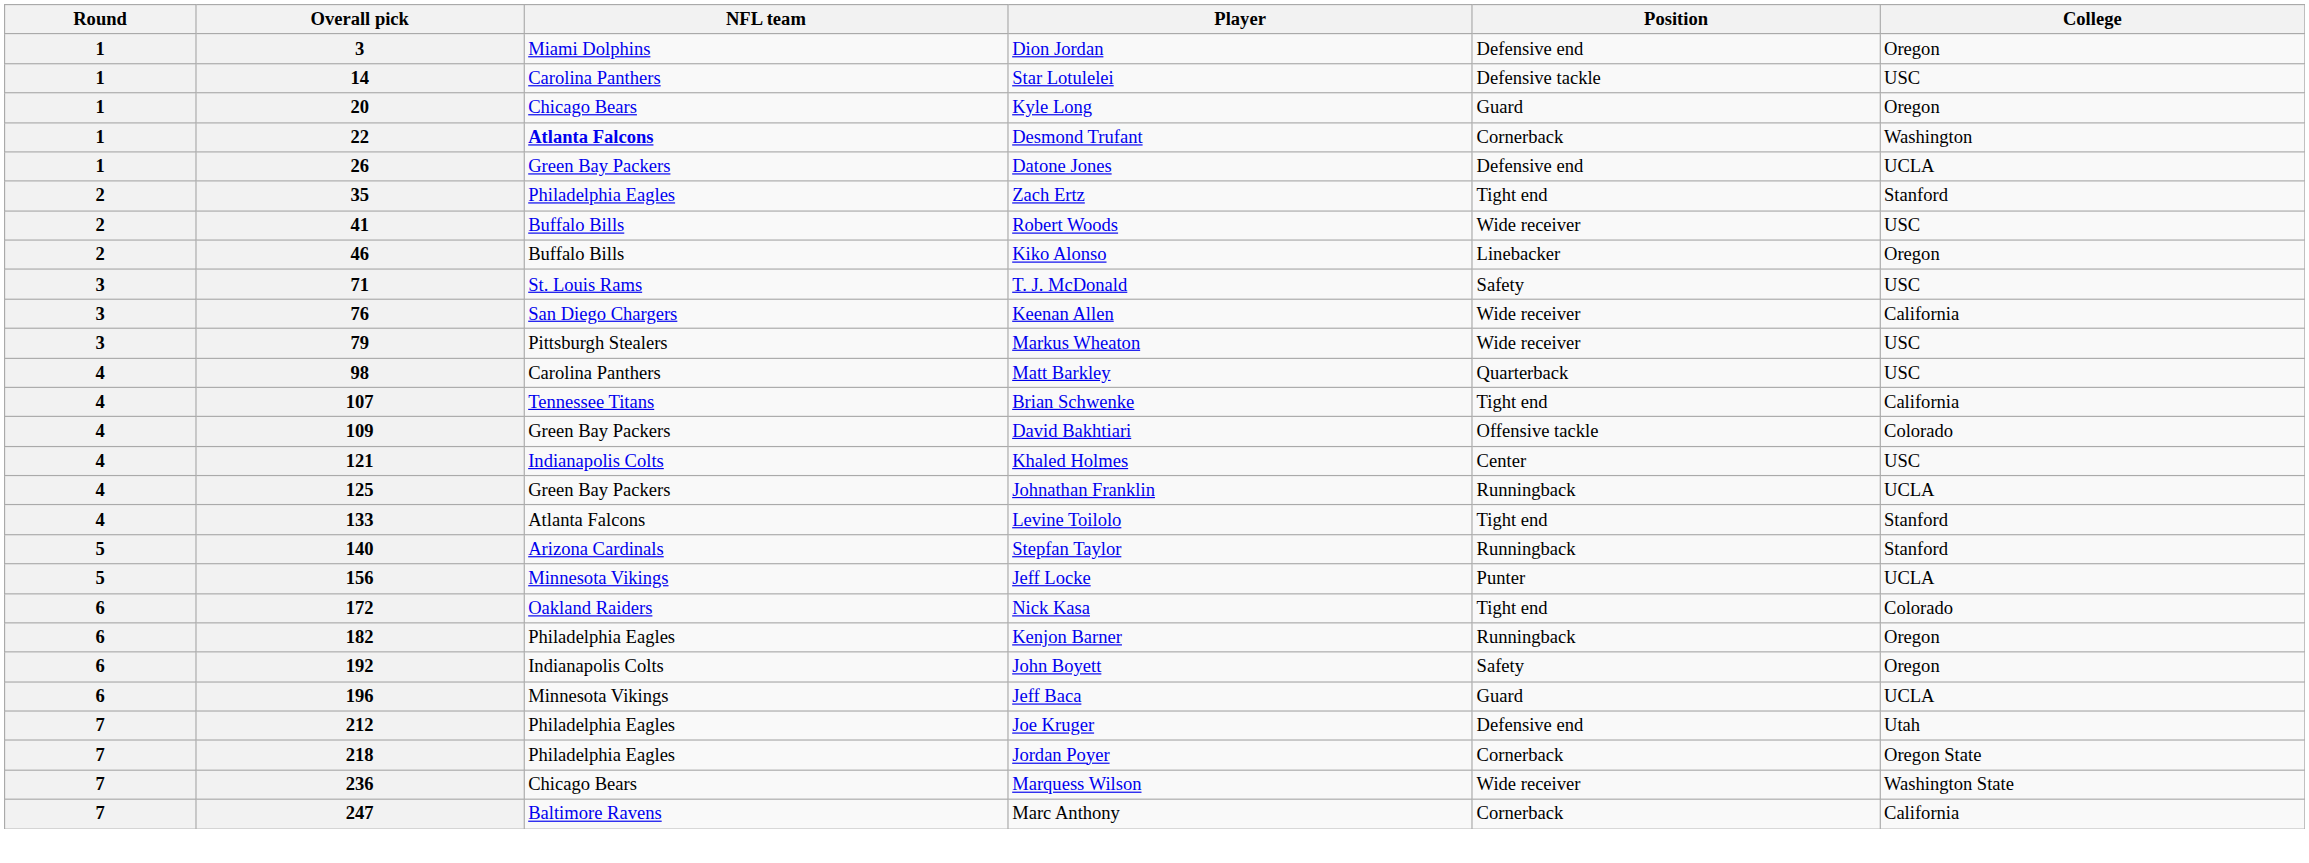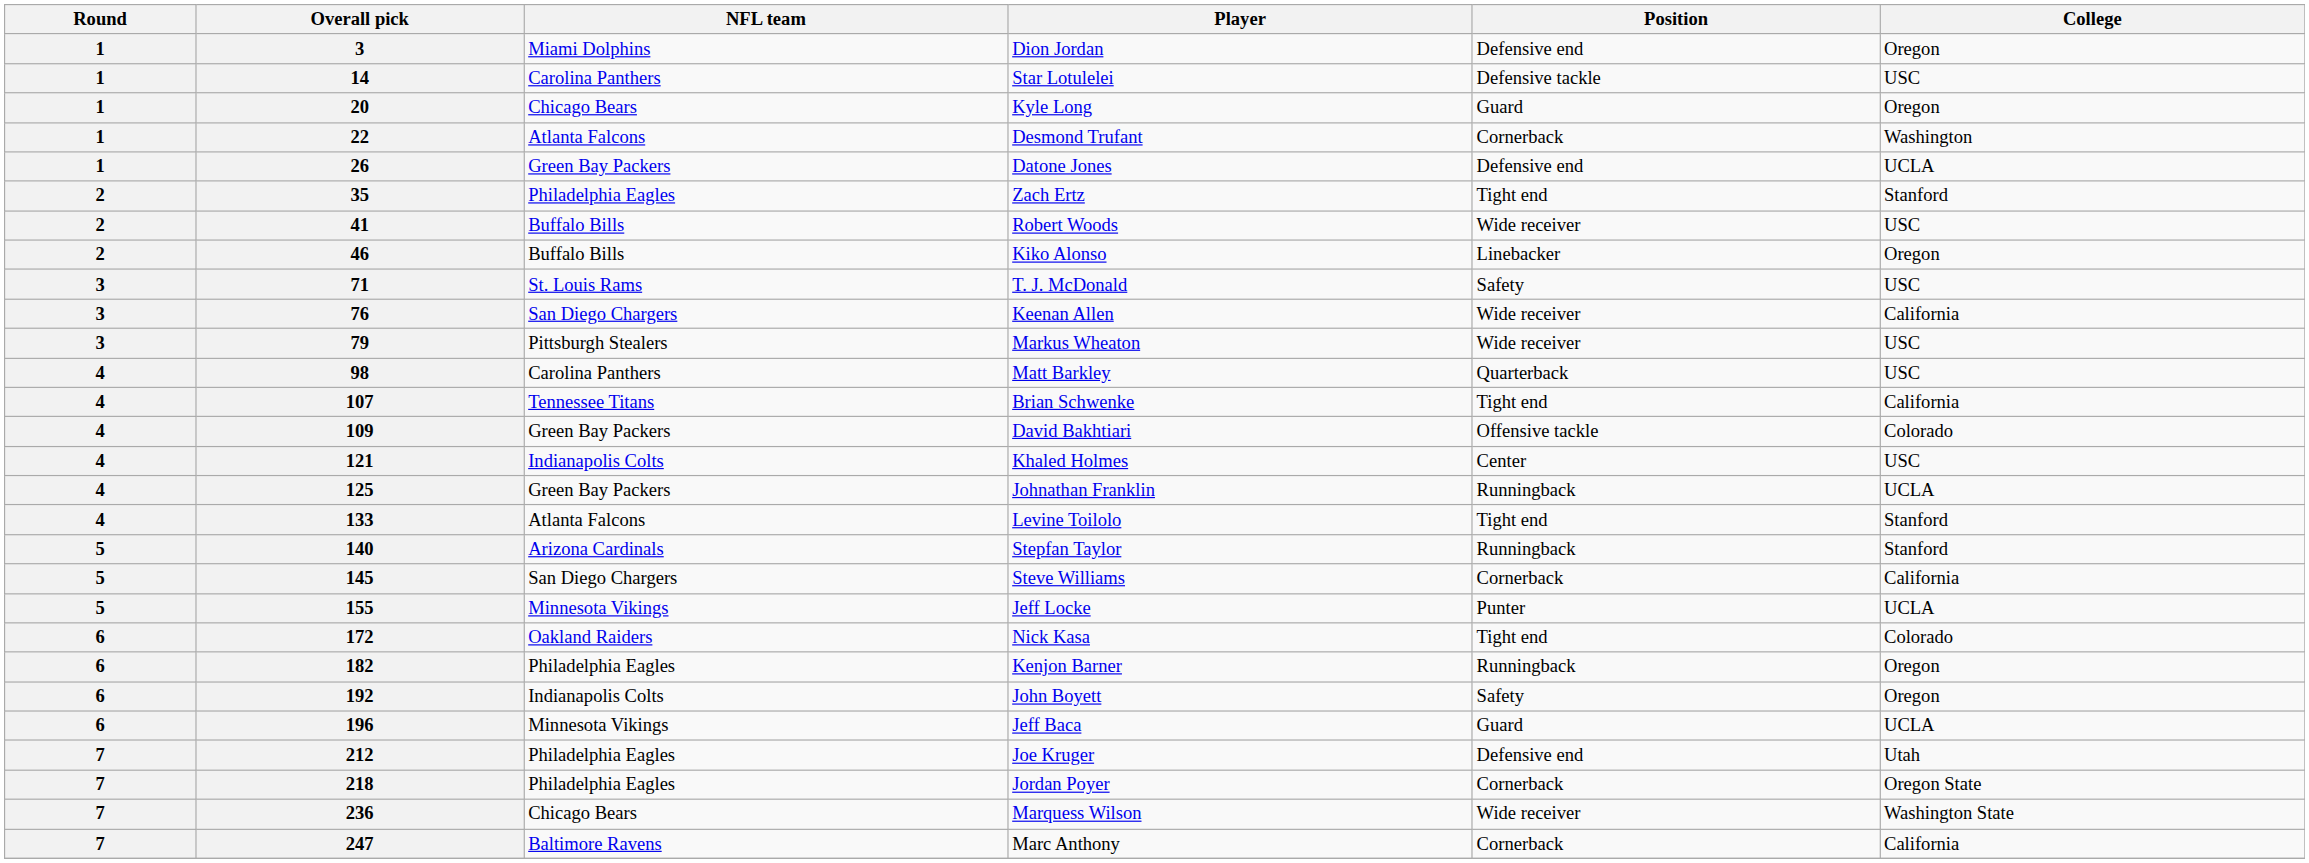Desmond Trufant | NFL team: bold -> normal
+ row: 5 | 145 | San Diego Chargers | Steve Williams | Cornerback | California
Jeff Locke | Overall pick: 156 -> 155
